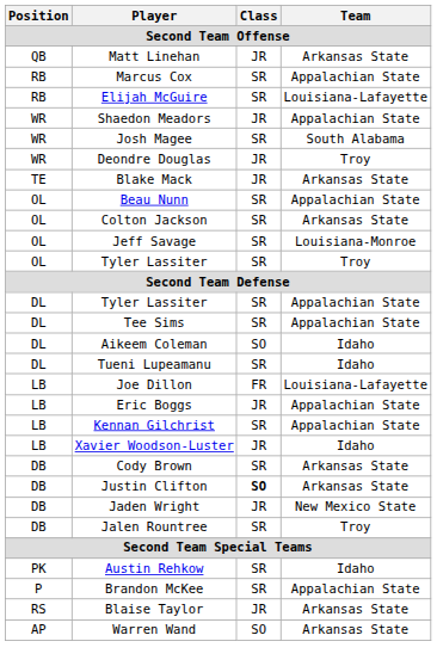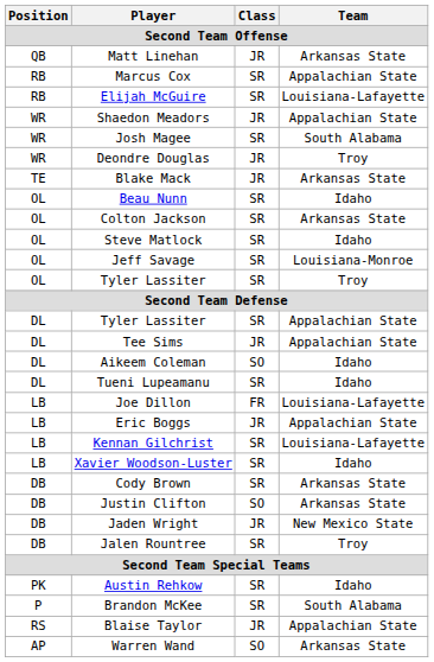Beau Nunn | Team: Appalachian State -> Idaho
+ row: OL | Steve Matlock | SR | Idaho
Tee Sims | Class: SR -> JR
Kennan Gilchrist | Team: Appalachian State -> Louisiana-Lafayette
Xavier Woodson-Luster | Class: JR -> SR
Justin Clifton | Class: bold -> normal
Brandon McKee | Team: Appalachian State -> South Alabama
Blaise Taylor | Team: Arkansas State -> Appalachian State
